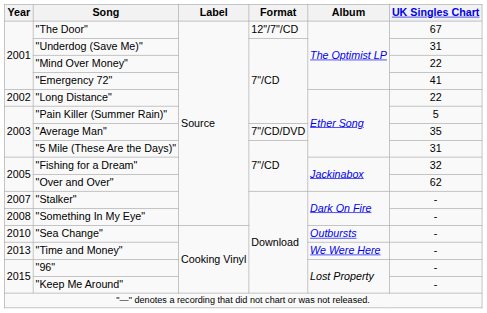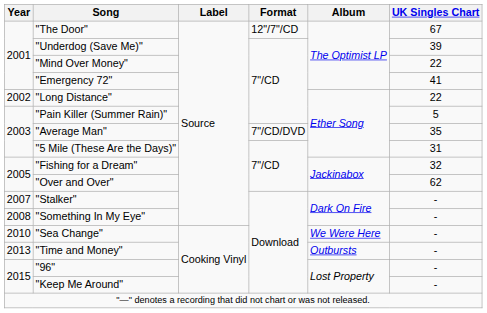"Underdog (Save Me)" | UK Singles Chart: 31 -> 39
"Sea Change" | Album: Outbursts -> We Were Here
"Time and Money" | Album: We Were Here -> Outbursts
